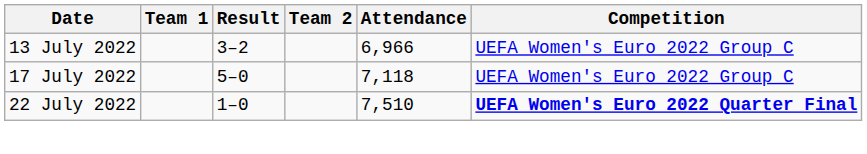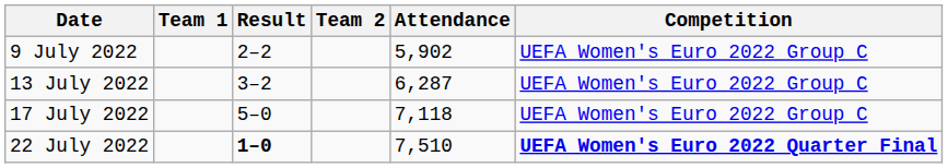+ row: 9 July 2022 | 2–2 | 5,902 | UEFA Women's Euro 2022 Group C
13 July 2022 | Attendance: 6,966 -> 6,287
22 July 2022 | Result: normal -> bold
